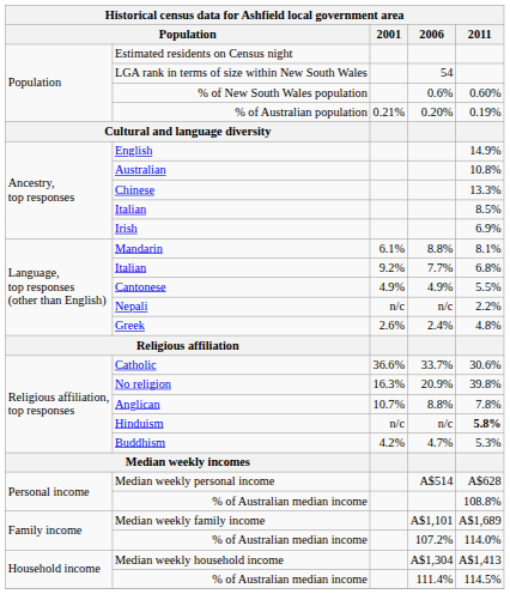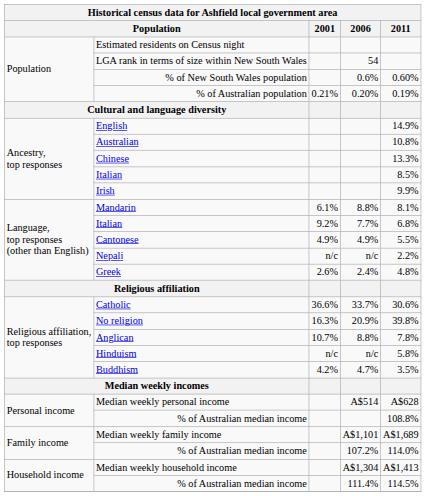Irish | 2011: 6.9% -> 9.9%
Hinduism | 2011: bold -> normal
Buddhism | 2011: 5.3% -> 3.5%
